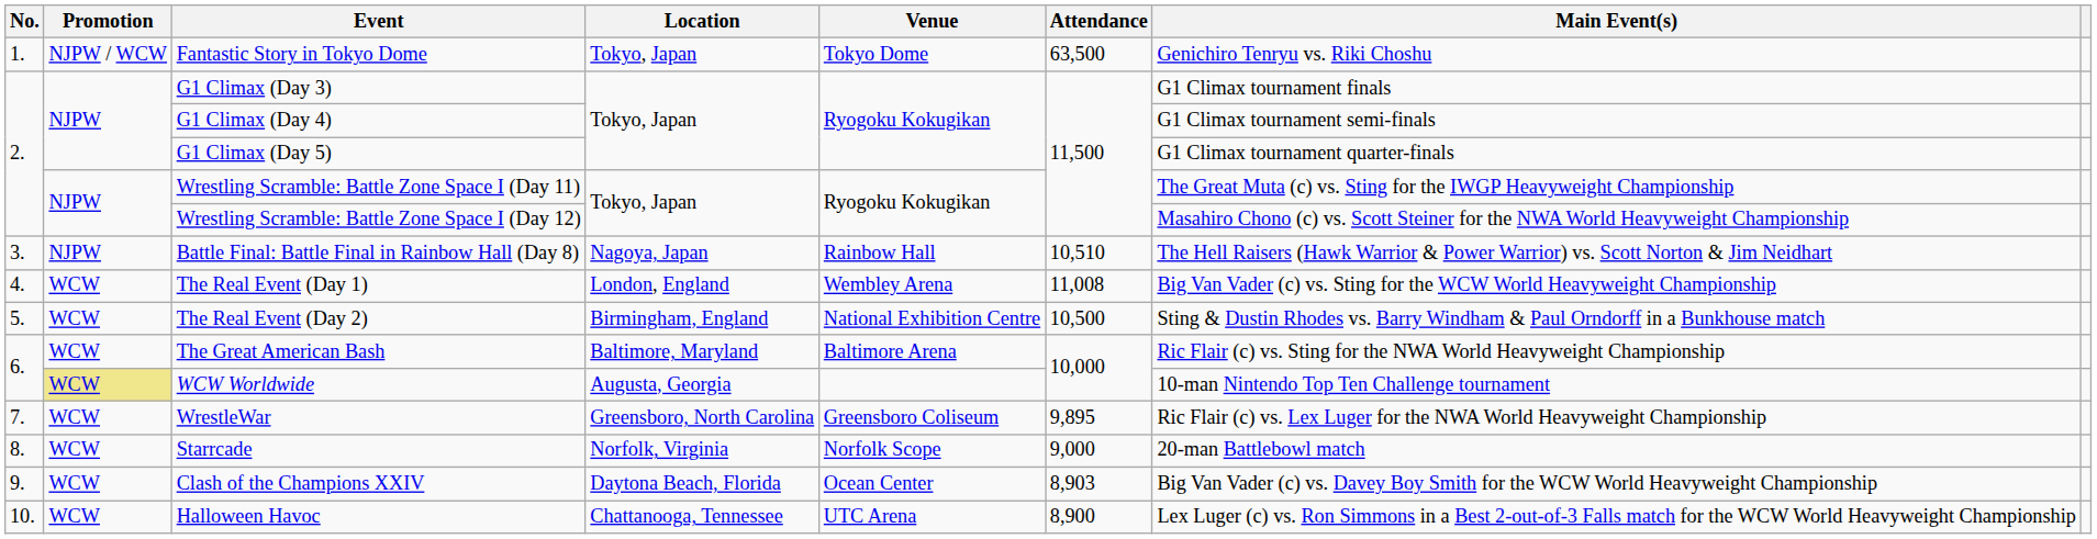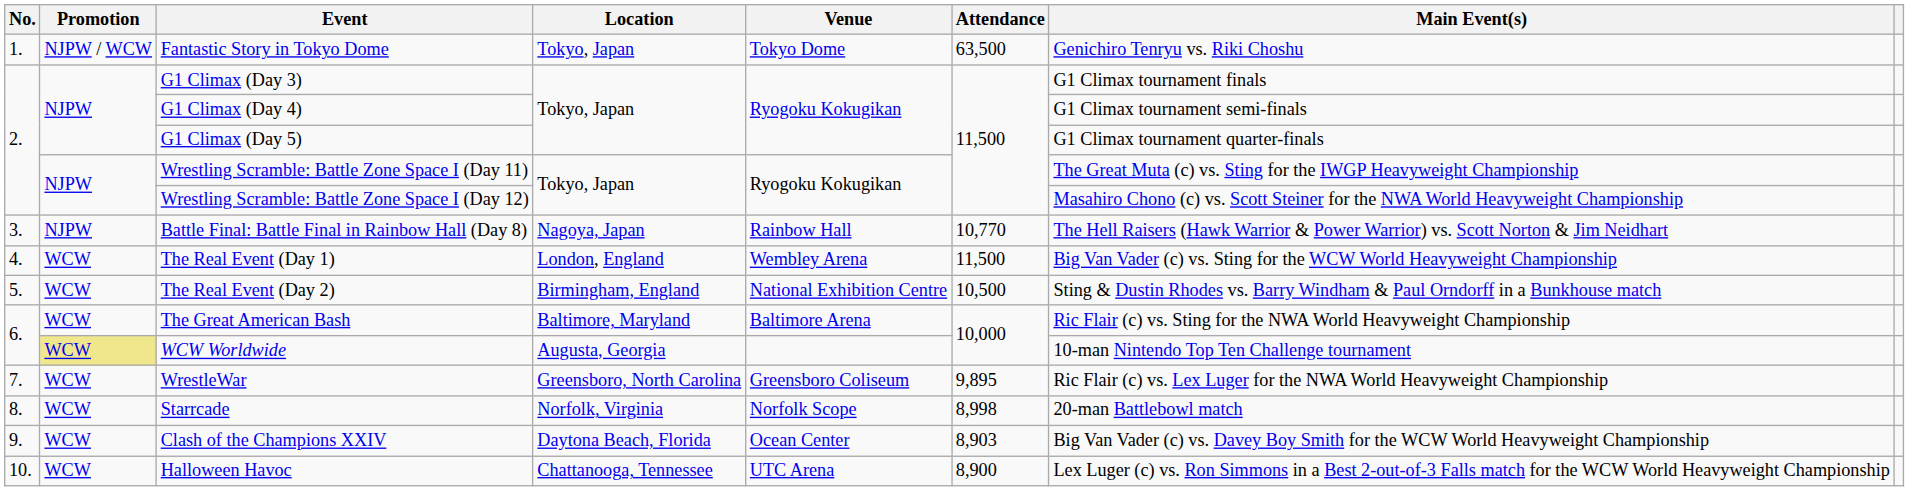Battle Final: Battle Final in Rainbow Hall (Day 8) | Attendance: 10,510 -> 10,770
The Real Event (Day 1) | Attendance: 11,008 -> 11,500
Starrcade | Attendance: 9,000 -> 8,998
